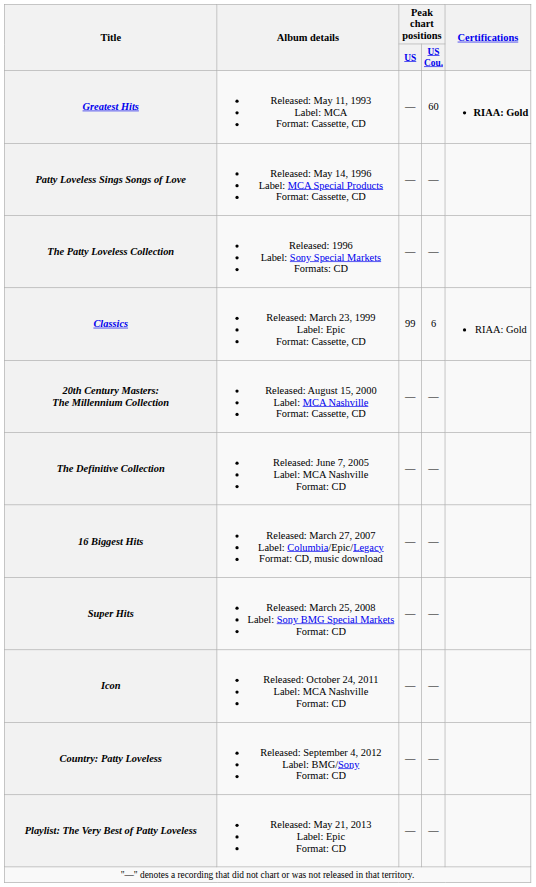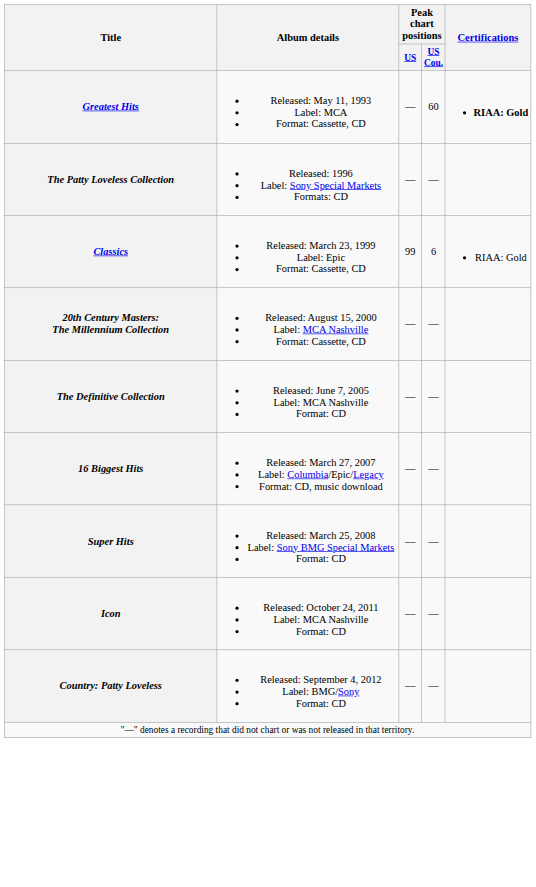- row: Patty Loveless Sings Songs of Love | Released: May 14, 1996 Label: MCA Special Products Format: Cassette, CD | — | —
- row: Playlist: The Very Best of Patty Loveless | Released: May 21, 2013 Label: Epic Format: CD | — | —
